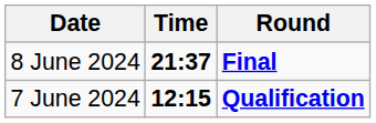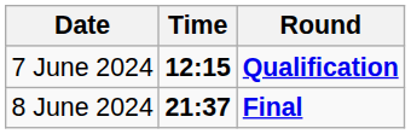rows swapped: 7 June 2024 <-> 8 June 2024
